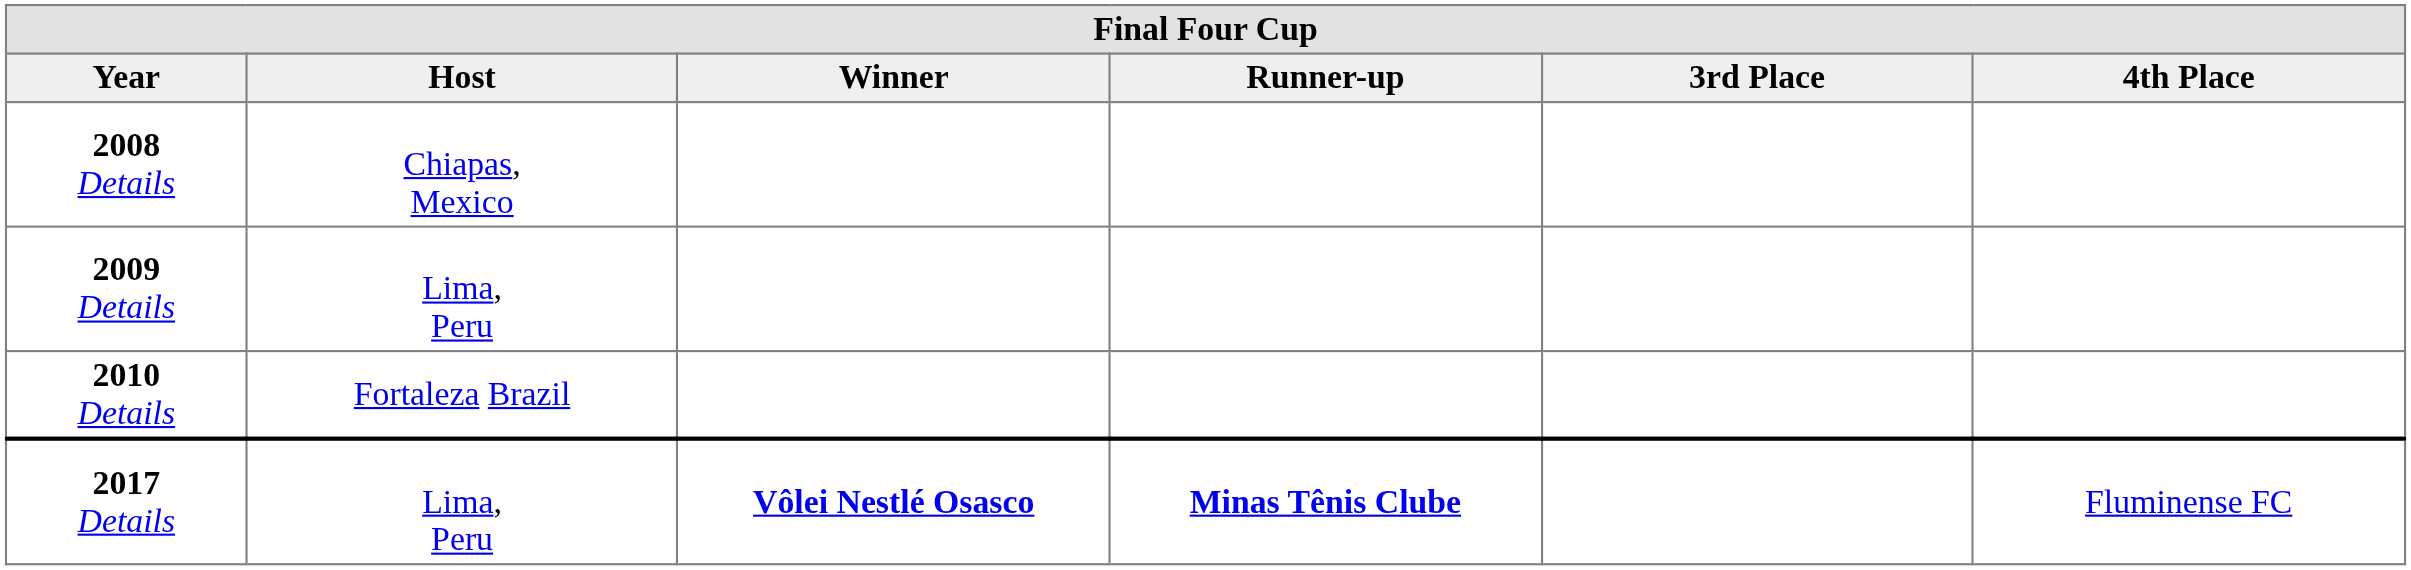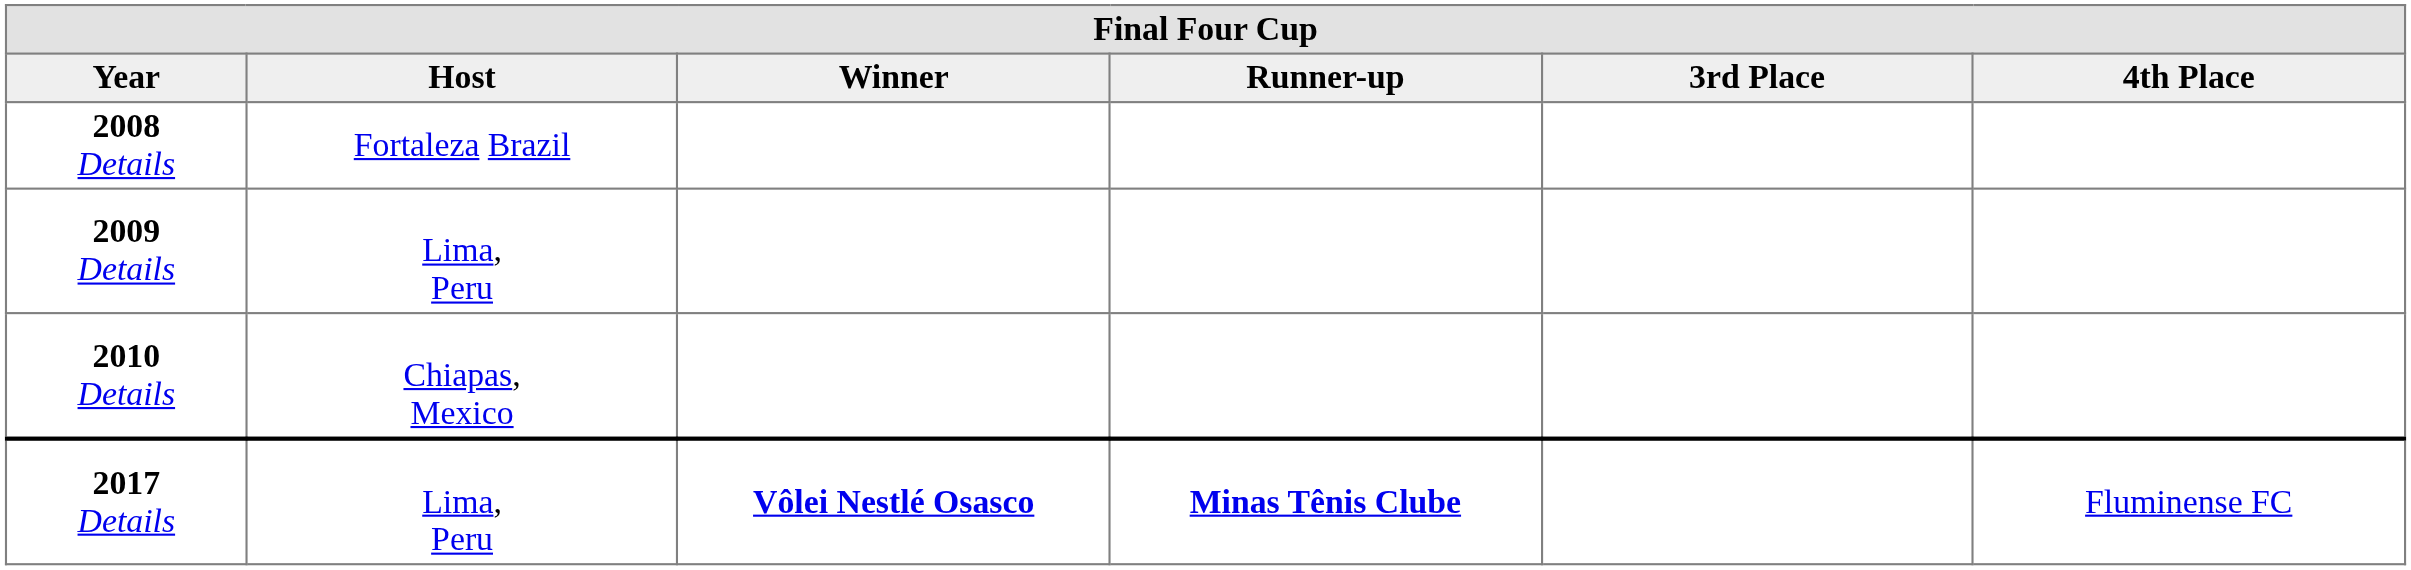2008 Details | Host: Chiapas, Mexico -> Fortaleza Brazil
2010 Details | Host: Fortaleza Brazil -> Chiapas, Mexico
